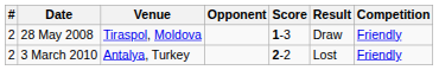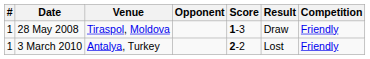28 May 2008 | #: 2 -> 1
3 March 2010 | #: 2 -> 1
